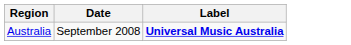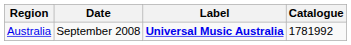+ column: Catalogue | 1781992
